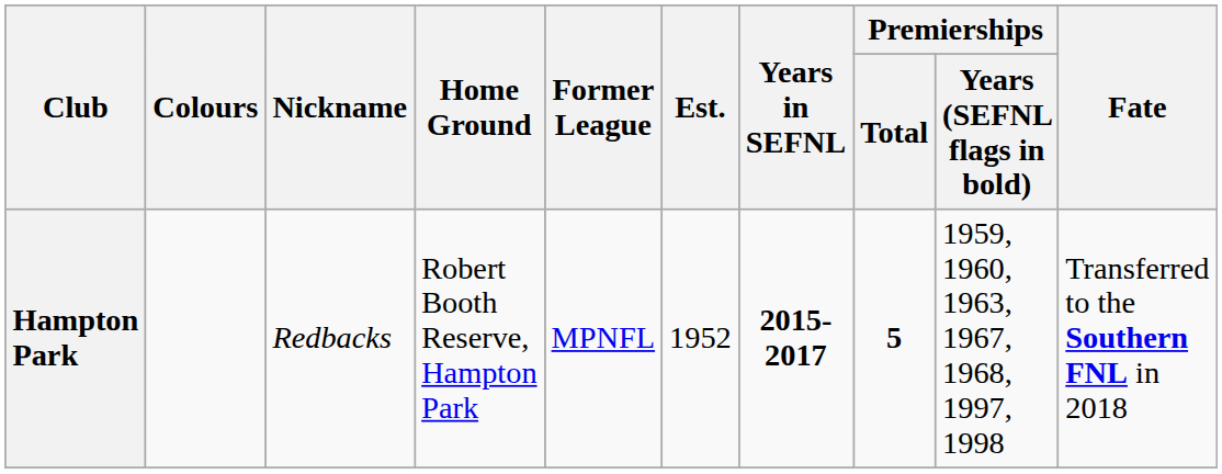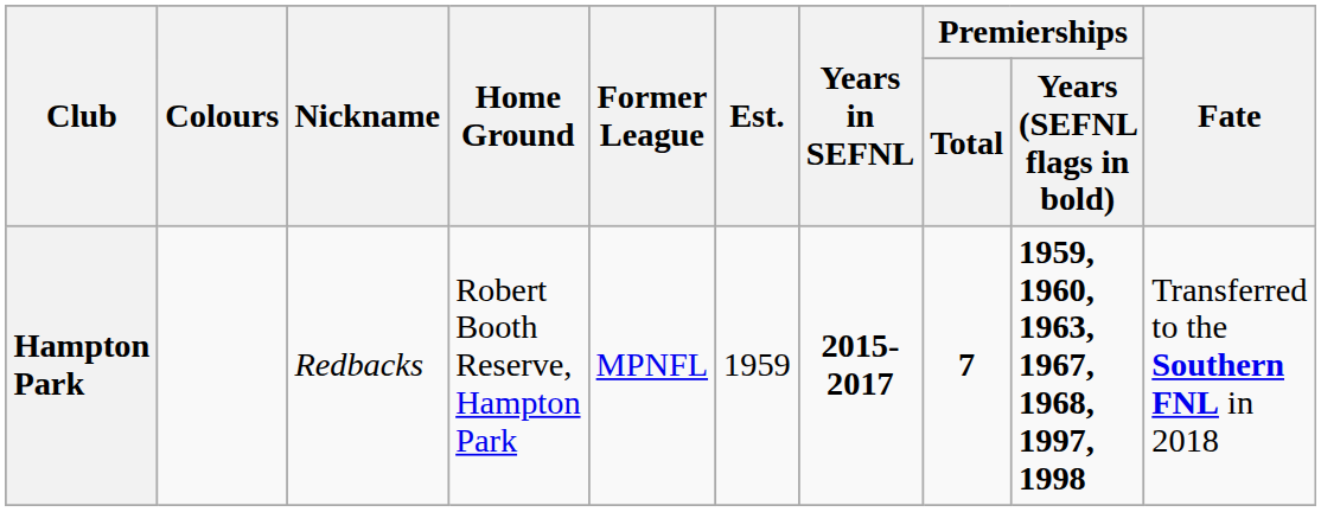Hampton Park | Est.: 1952 -> 1959
Hampton Park | Premierships / Total: 5 -> 7
Hampton Park | Premierships / Years (SEFNL flags in bold): normal -> bold
